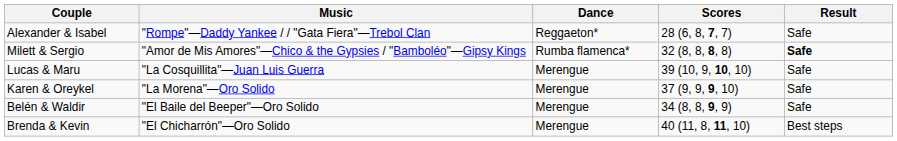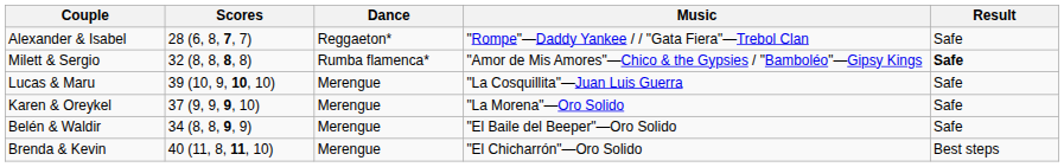columns swapped: Scores <-> Music
